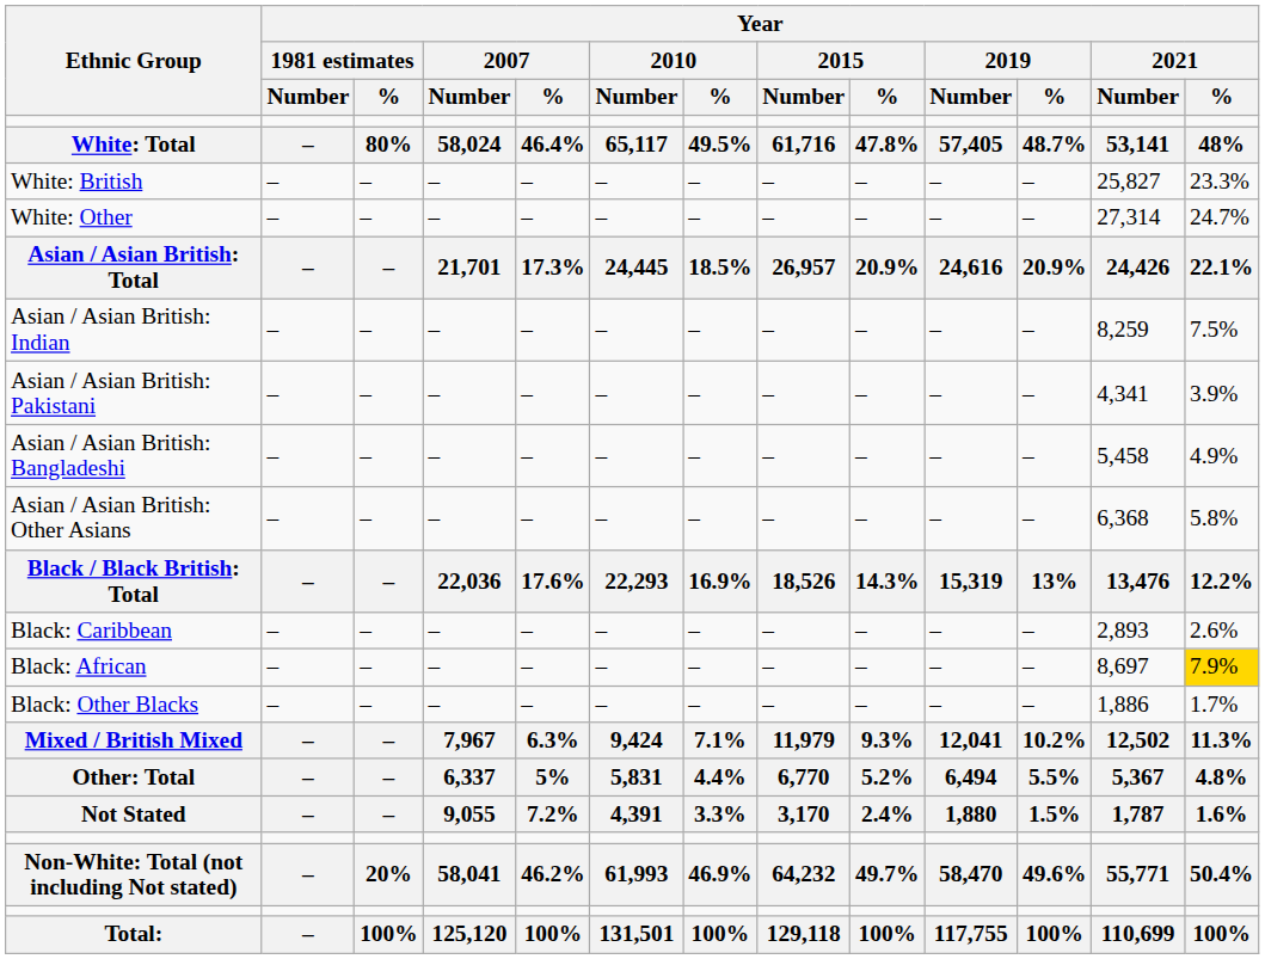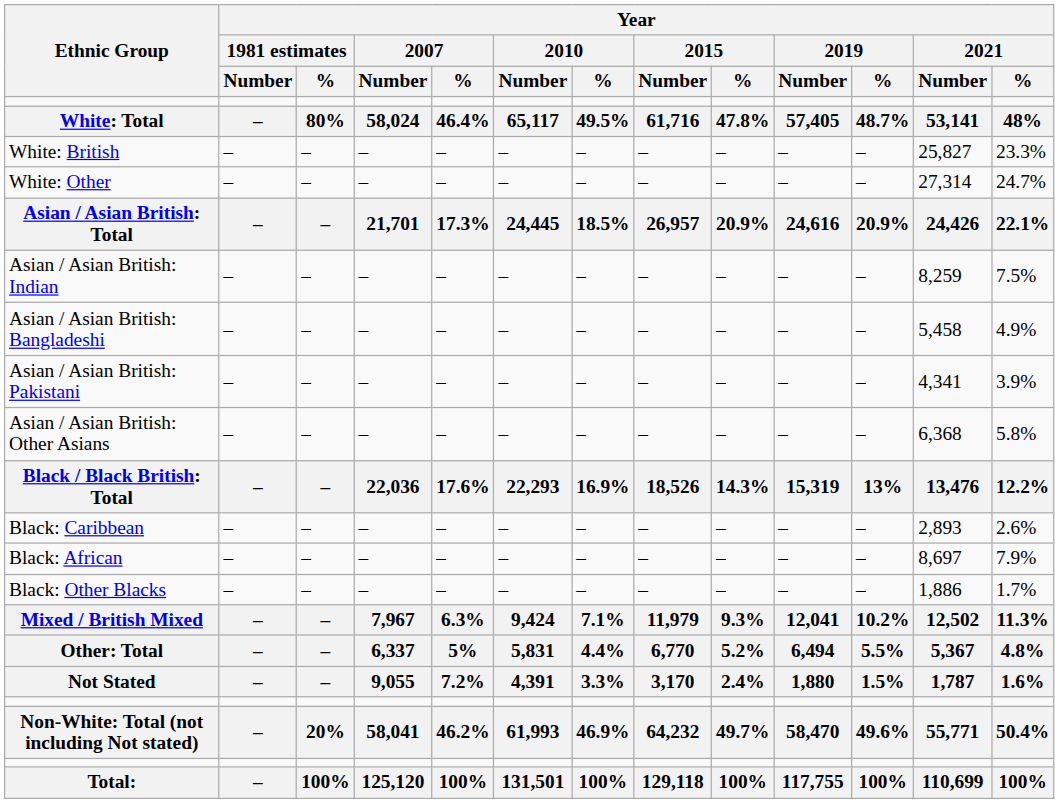rows swapped: Asian / Asian British: Pakistani <-> Asian / Asian British: Bangladeshi
Black: African | Year / 2021 / %: gold background -> no background
